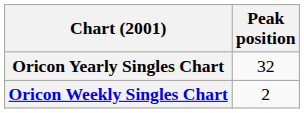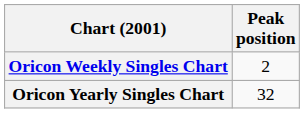rows swapped: Oricon Weekly Singles Chart <-> Oricon Yearly Singles Chart
